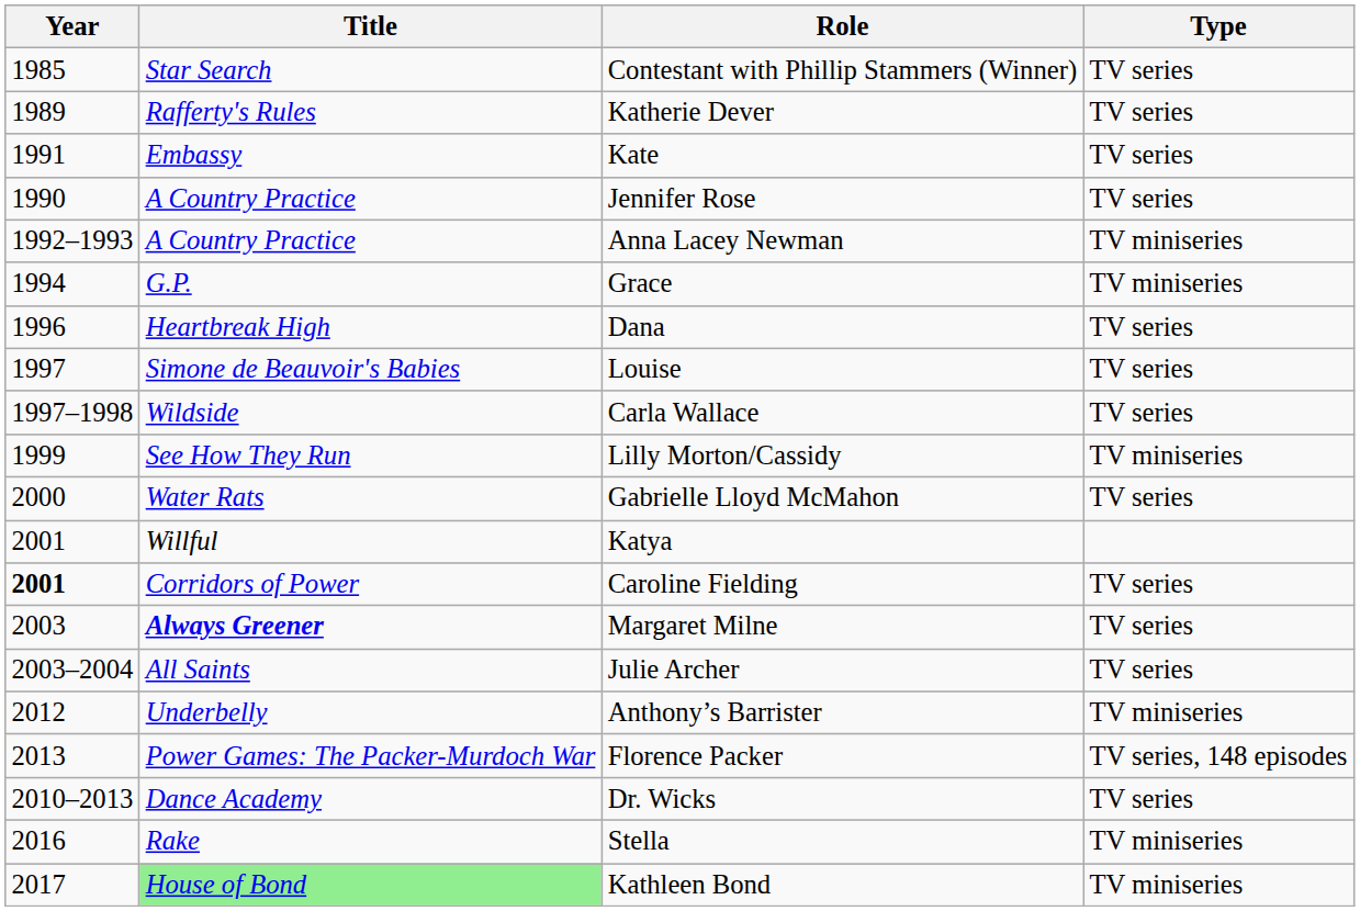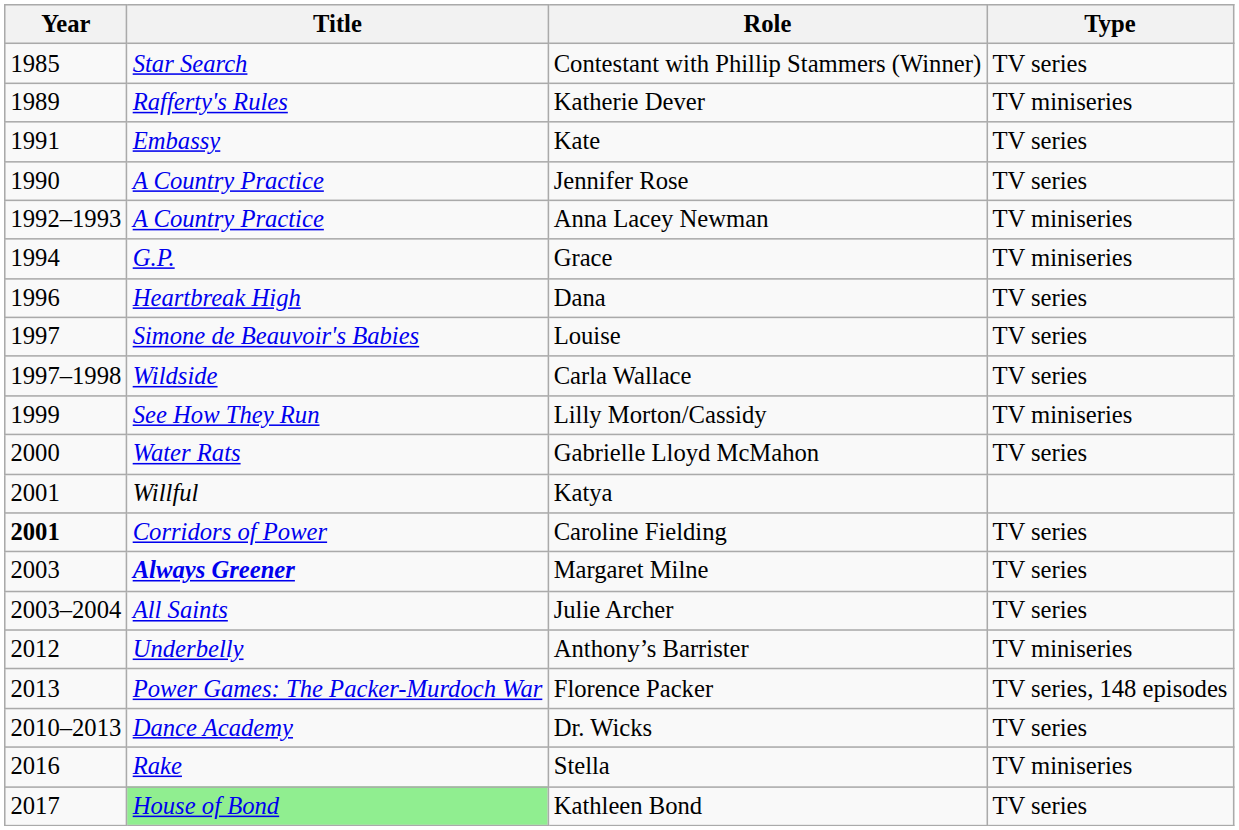Katherie Dever | Type: TV series -> TV miniseries
Kathleen Bond | Type: TV miniseries -> TV series
